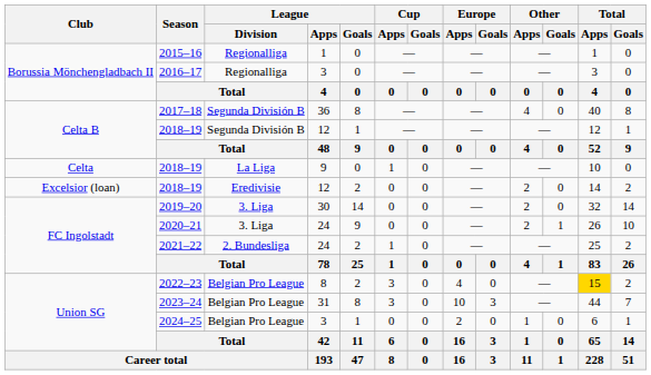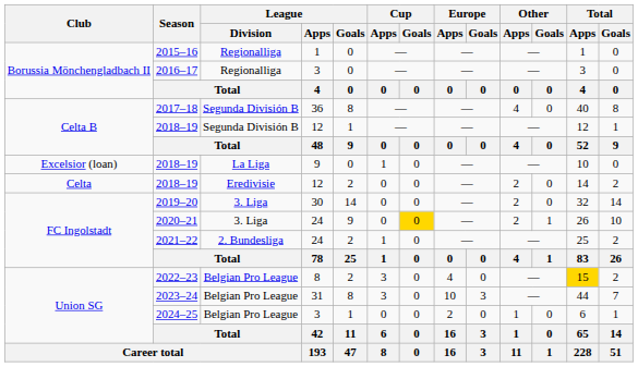2018–19 / La Liga | Club: Celta -> Excelsior (loan)
2018–19 / Eredivisie | Club: Excelsior (loan) -> Celta
2020–21 | Cup / Goals: no background -> gold background
